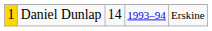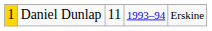Daniel Dunlap | column 3: 14 -> 11
